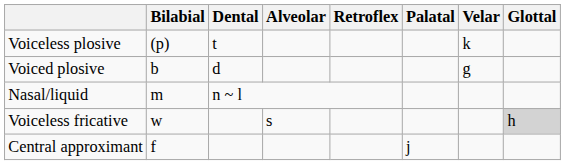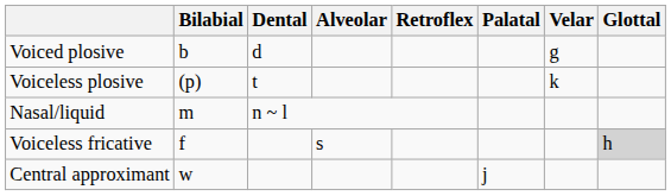rows swapped: Voiceless plosive <-> Voiced plosive
Voiceless fricative | Bilabial: w -> f
Central approximant | Bilabial: f -> w
